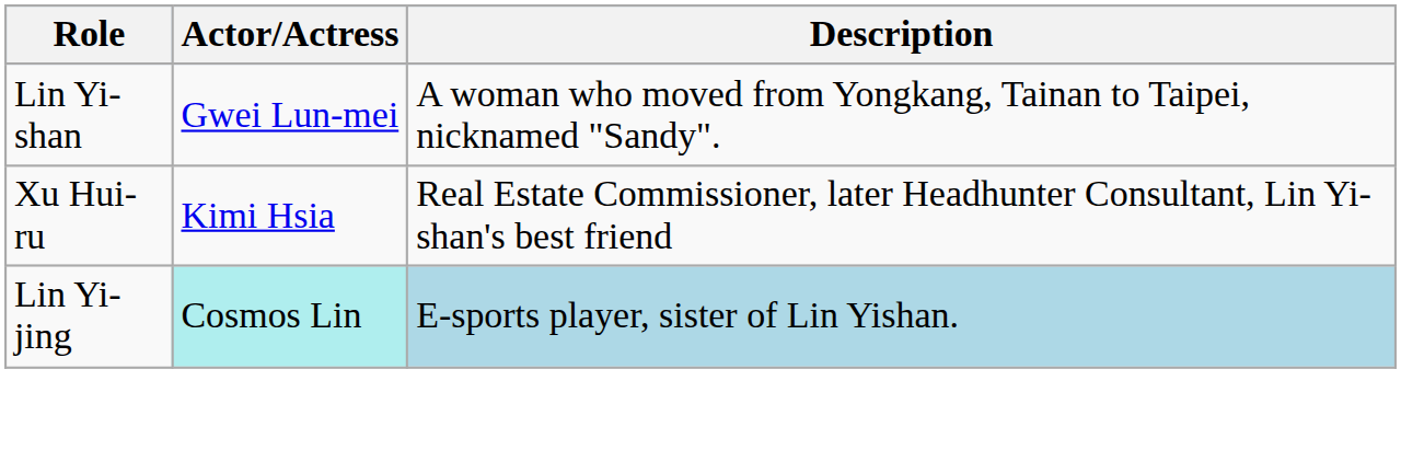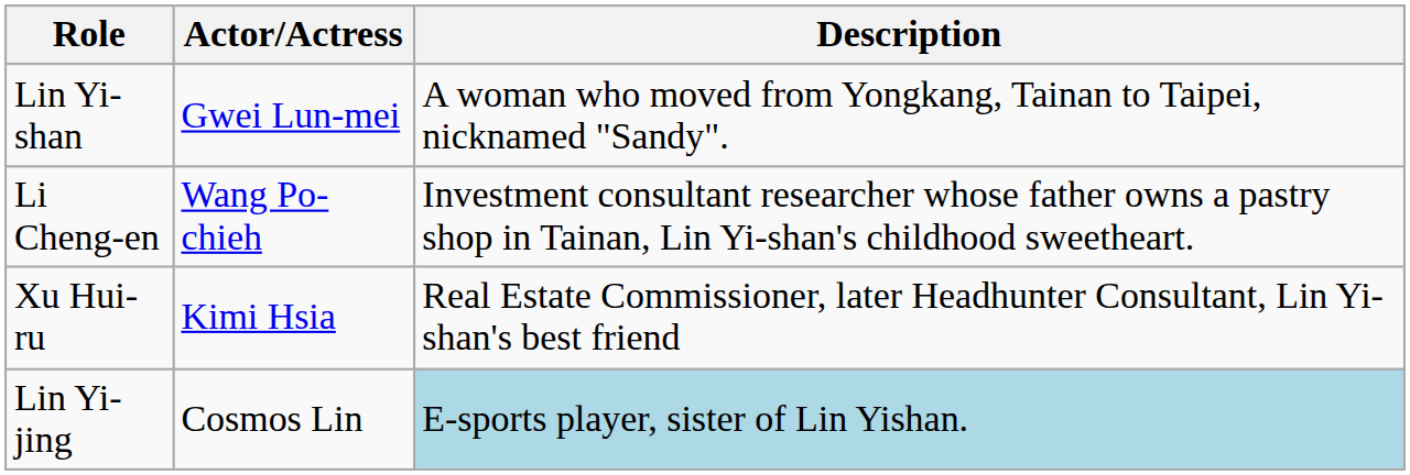+ row: Li Cheng-en | Wang Po-chieh | Investment consultant researcher whose father owns a pastry shop in Tainan, Lin Yi-shan's childhood sweetheart.
Lin Yi-jing | Actor/Actress: paleturquoise background -> no background
